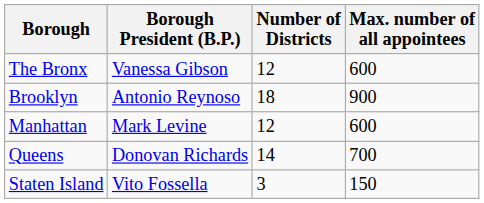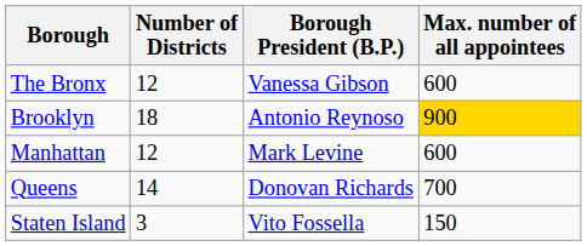columns swapped: Borough President (B.P.) <-> Number of Districts
Brooklyn | Max. number of all appointees: no background -> gold background
